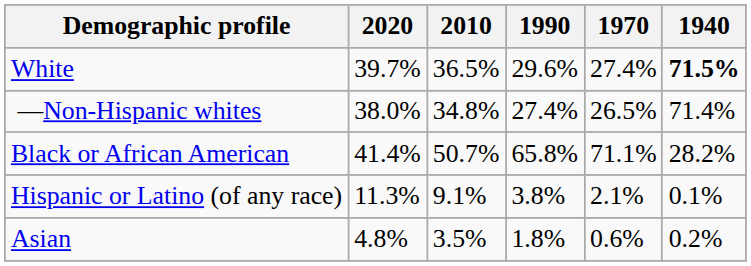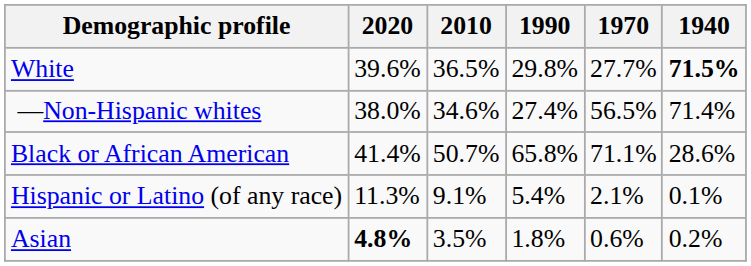White | 2020: 39.7% -> 39.6%
White | 1990: 29.6% -> 29.8%
White | 1970: 27.4% -> 27.7%
—Non-Hispanic whites | 2010: 34.8% -> 34.6%
—Non-Hispanic whites | 1970: 26.5% -> 56.5%
Black or African American | 1940: 28.2% -> 28.6%
Hispanic or Latino (of any race) | 1990: 3.8% -> 5.4%
Asian | 2020: normal -> bold
